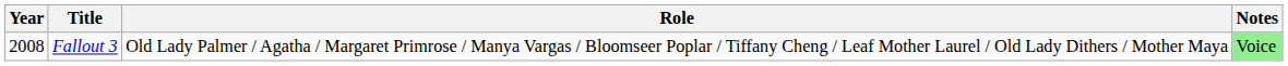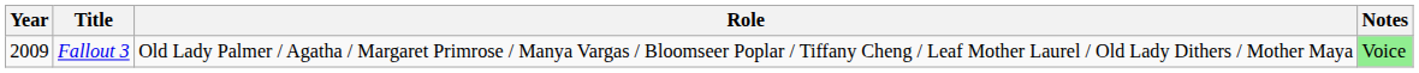Fallout 3 | Year: 2008 -> 2009
